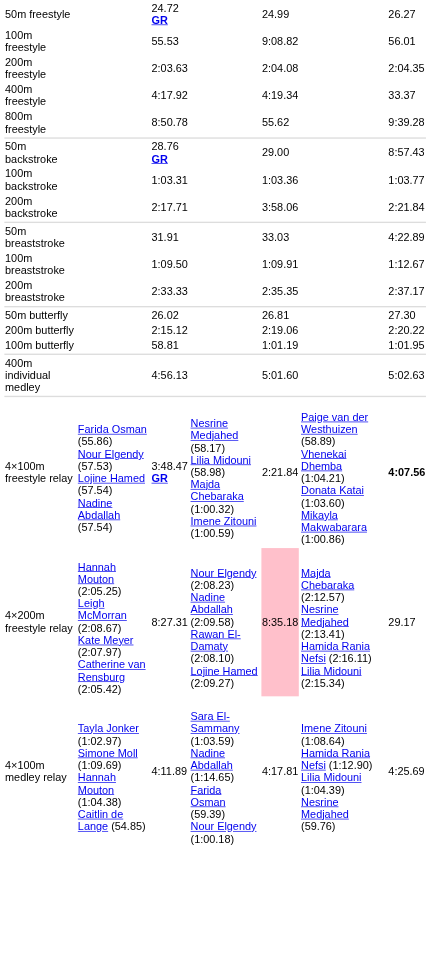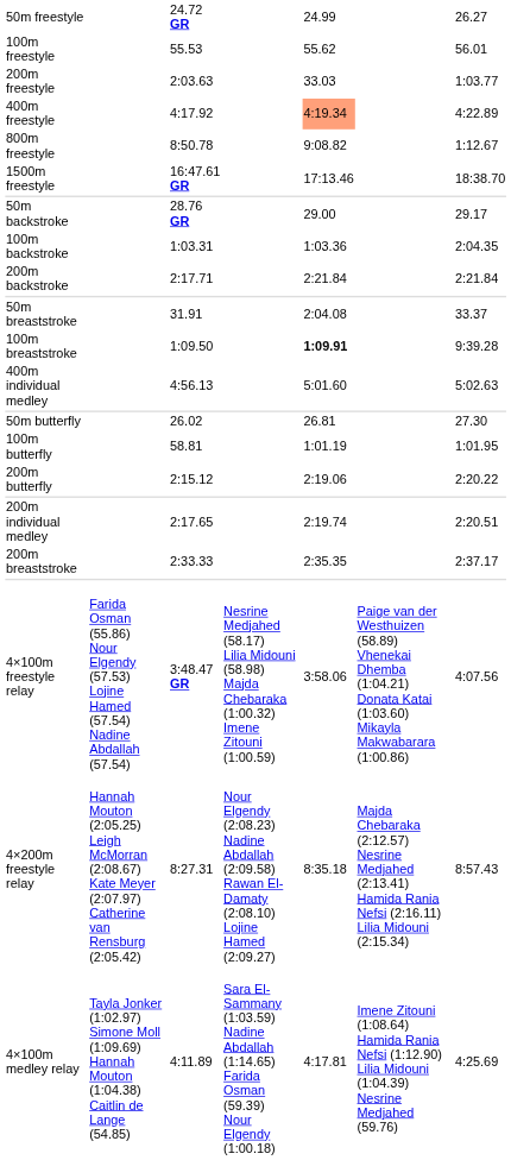100m freestyle | column 5: 9:08.82 -> 55.62
200m freestyle | column 5: 2:04.08 -> 33.03
200m freestyle | column 7: 2:04.35 -> 1:03.77
400m freestyle | column 5: no background -> lightsalmon background
400m freestyle | column 7: 33.37 -> 4:22.89
800m freestyle | column 5: 55.62 -> 9:08.82
800m freestyle | column 7: 9:39.28 -> 1:12.67
+ row: 1500m freestyle | 16:47.61 GR | 17:13.46 | 18:38.70
50m backstroke | column 7: 8:57.43 -> 29.17
100m backstroke | column 7: 1:03.77 -> 2:04.35
200m backstroke | column 5: 3:58.06 -> 2:21.84
50m breaststroke | column 5: 33.03 -> 2:04.08
50m breaststroke | column 7: 4:22.89 -> 33.37
100m breaststroke | column 5: normal -> bold
100m breaststroke | column 7: 1:12.67 -> 9:39.28
rows swapped: 200m breaststroke <-> 400m individual medley
rows swapped: 100m butterfly <-> 200m butterfly
+ row: 200m individual medley | 2:17.65 | 2:19.74 | 2:20.51
4×100m freestyle relay | column 5: 2:21.84 -> 3:58.06
4×100m freestyle relay | column 7: bold -> normal
4×200m freestyle relay | column 5: pink background -> no background
4×200m freestyle relay | column 7: 29.17 -> 8:57.43
